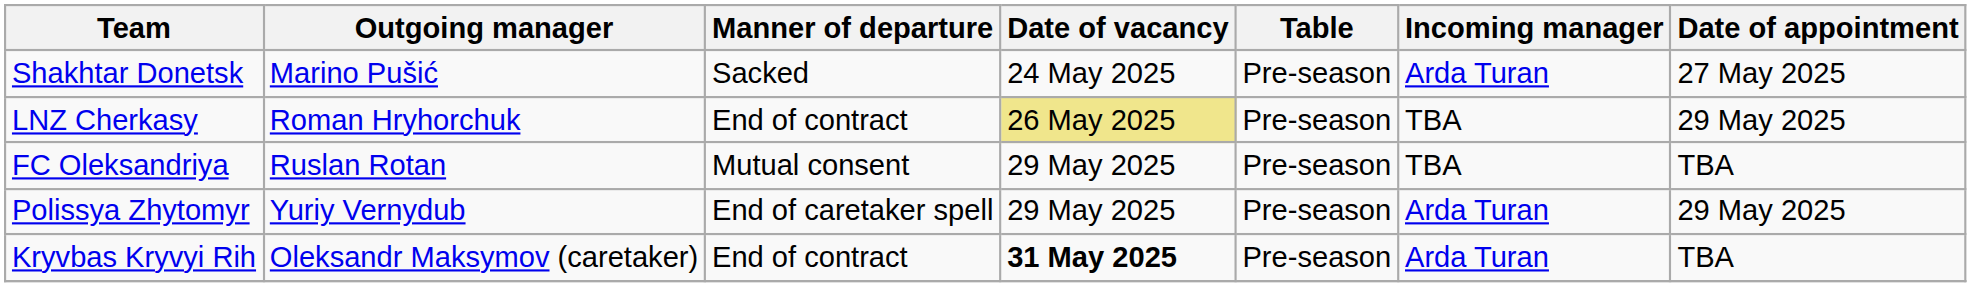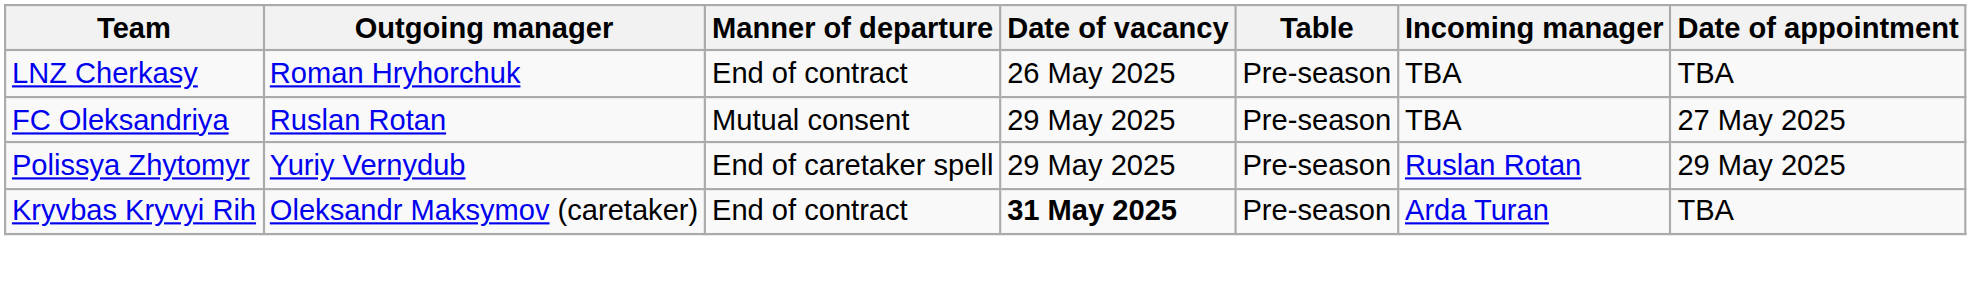- row: Shakhtar Donetsk | Marino Pušić | Sacked | 24 May 2025 | Pre-season | Arda Turan | 27 May 2025
LNZ Cherkasy | Date of vacancy: khaki background -> no background
LNZ Cherkasy | Date of appointment: 29 May 2025 -> TBA
FC Oleksandriya | Date of appointment: TBA -> 27 May 2025
Polissya Zhytomyr | Incoming manager: Arda Turan -> Ruslan Rotan
